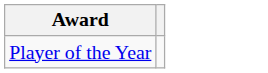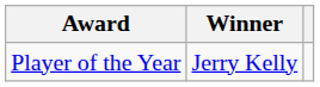+ column: Winner | Jerry Kelly
